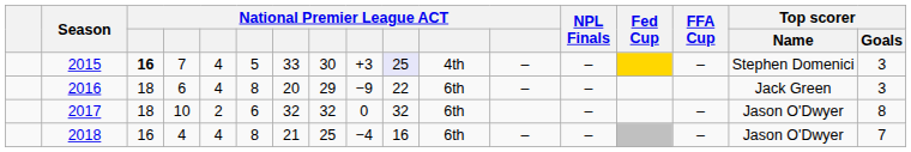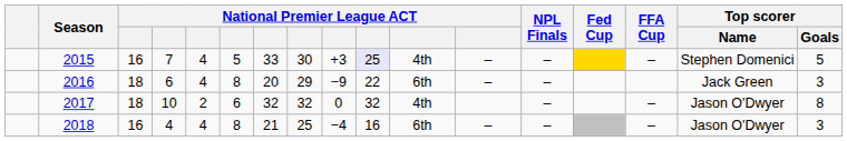2015 | column 3: bold -> normal
2015 | Top scorer / Goals: 3 -> 5
2017 | column 11: 6th -> 4th
2018 | Top scorer / Goals: 7 -> 3
